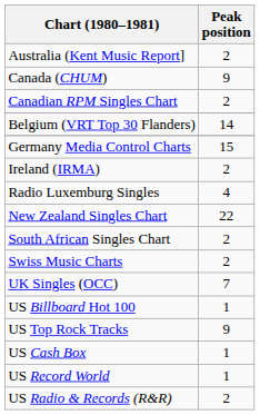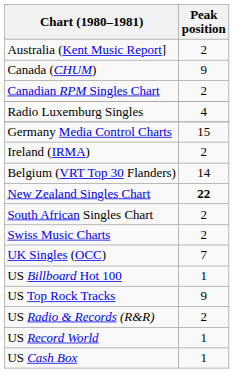rows swapped: Belgium (VRT Top 30 Flanders) <-> Radio Luxemburg Singles
New Zealand Singles Chart | Peak position: normal -> bold
rows swapped: US Cash Box <-> US Radio & Records (R&R)
